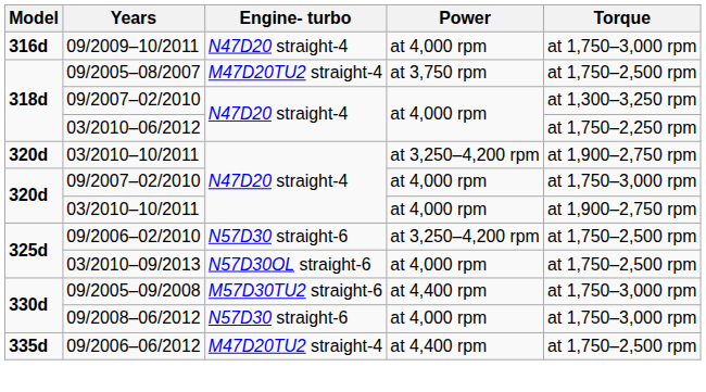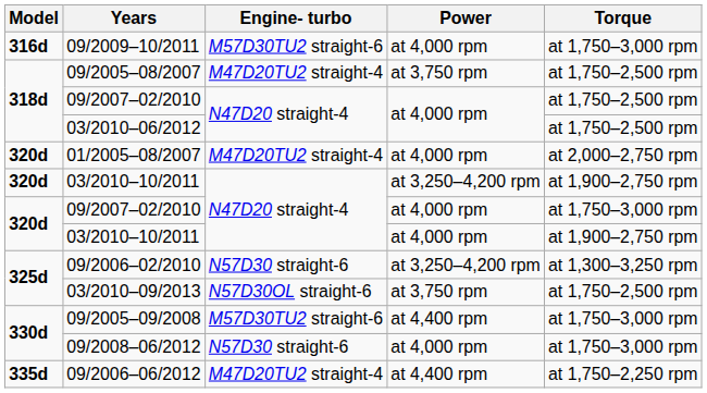09/2009–10/2011 | Engine- turbo: N47D20 straight-4 -> M57D30TU2 straight-6
318d / 09/2007–02/2010 | Torque: at 1,300–3,250 rpm -> at 1,750–2,500 rpm
03/2010–06/2012 | Torque: at 1,750–2,250 rpm -> at 1,750–2,500 rpm
+ row: 320d | 01/2005–08/2007 | M47D20TU2 straight-4 | at 4,000 rpm | at 2,000–2,750 rpm
09/2006–02/2010 | Torque: at 1,750–2,500 rpm -> at 1,300–3,250 rpm
03/2010–09/2013 | Power: at 4,000 rpm -> at 3,750 rpm
09/2006–06/2012 | Torque: at 1,750–2,500 rpm -> at 1,750–2,250 rpm
